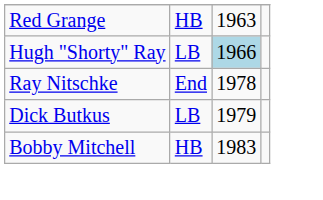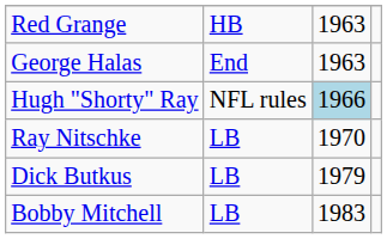+ row: George Halas | End | 1963
Hugh "Shorty" Ray | column 2: LB -> NFL rules
Ray Nitschke | column 2: End -> LB
Ray Nitschke | column 3: 1978 -> 1970
Bobby Mitchell | column 2: HB -> LB
